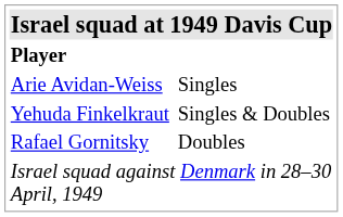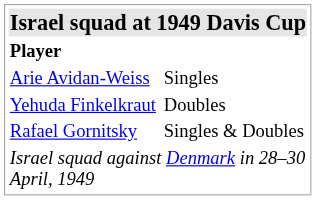Yehuda Finkelkraut | column 2: Singles & Doubles -> Doubles
Rafael Gornitsky | column 2: Doubles -> Singles & Doubles
